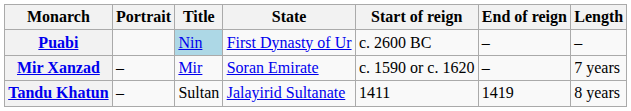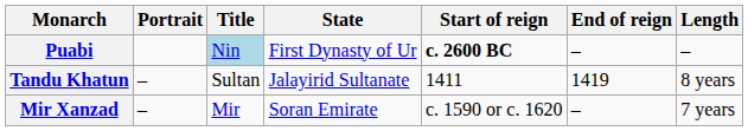Puabi | Start of reign: normal -> bold
rows swapped: Tandu Khatun <-> Mir Xanzad
